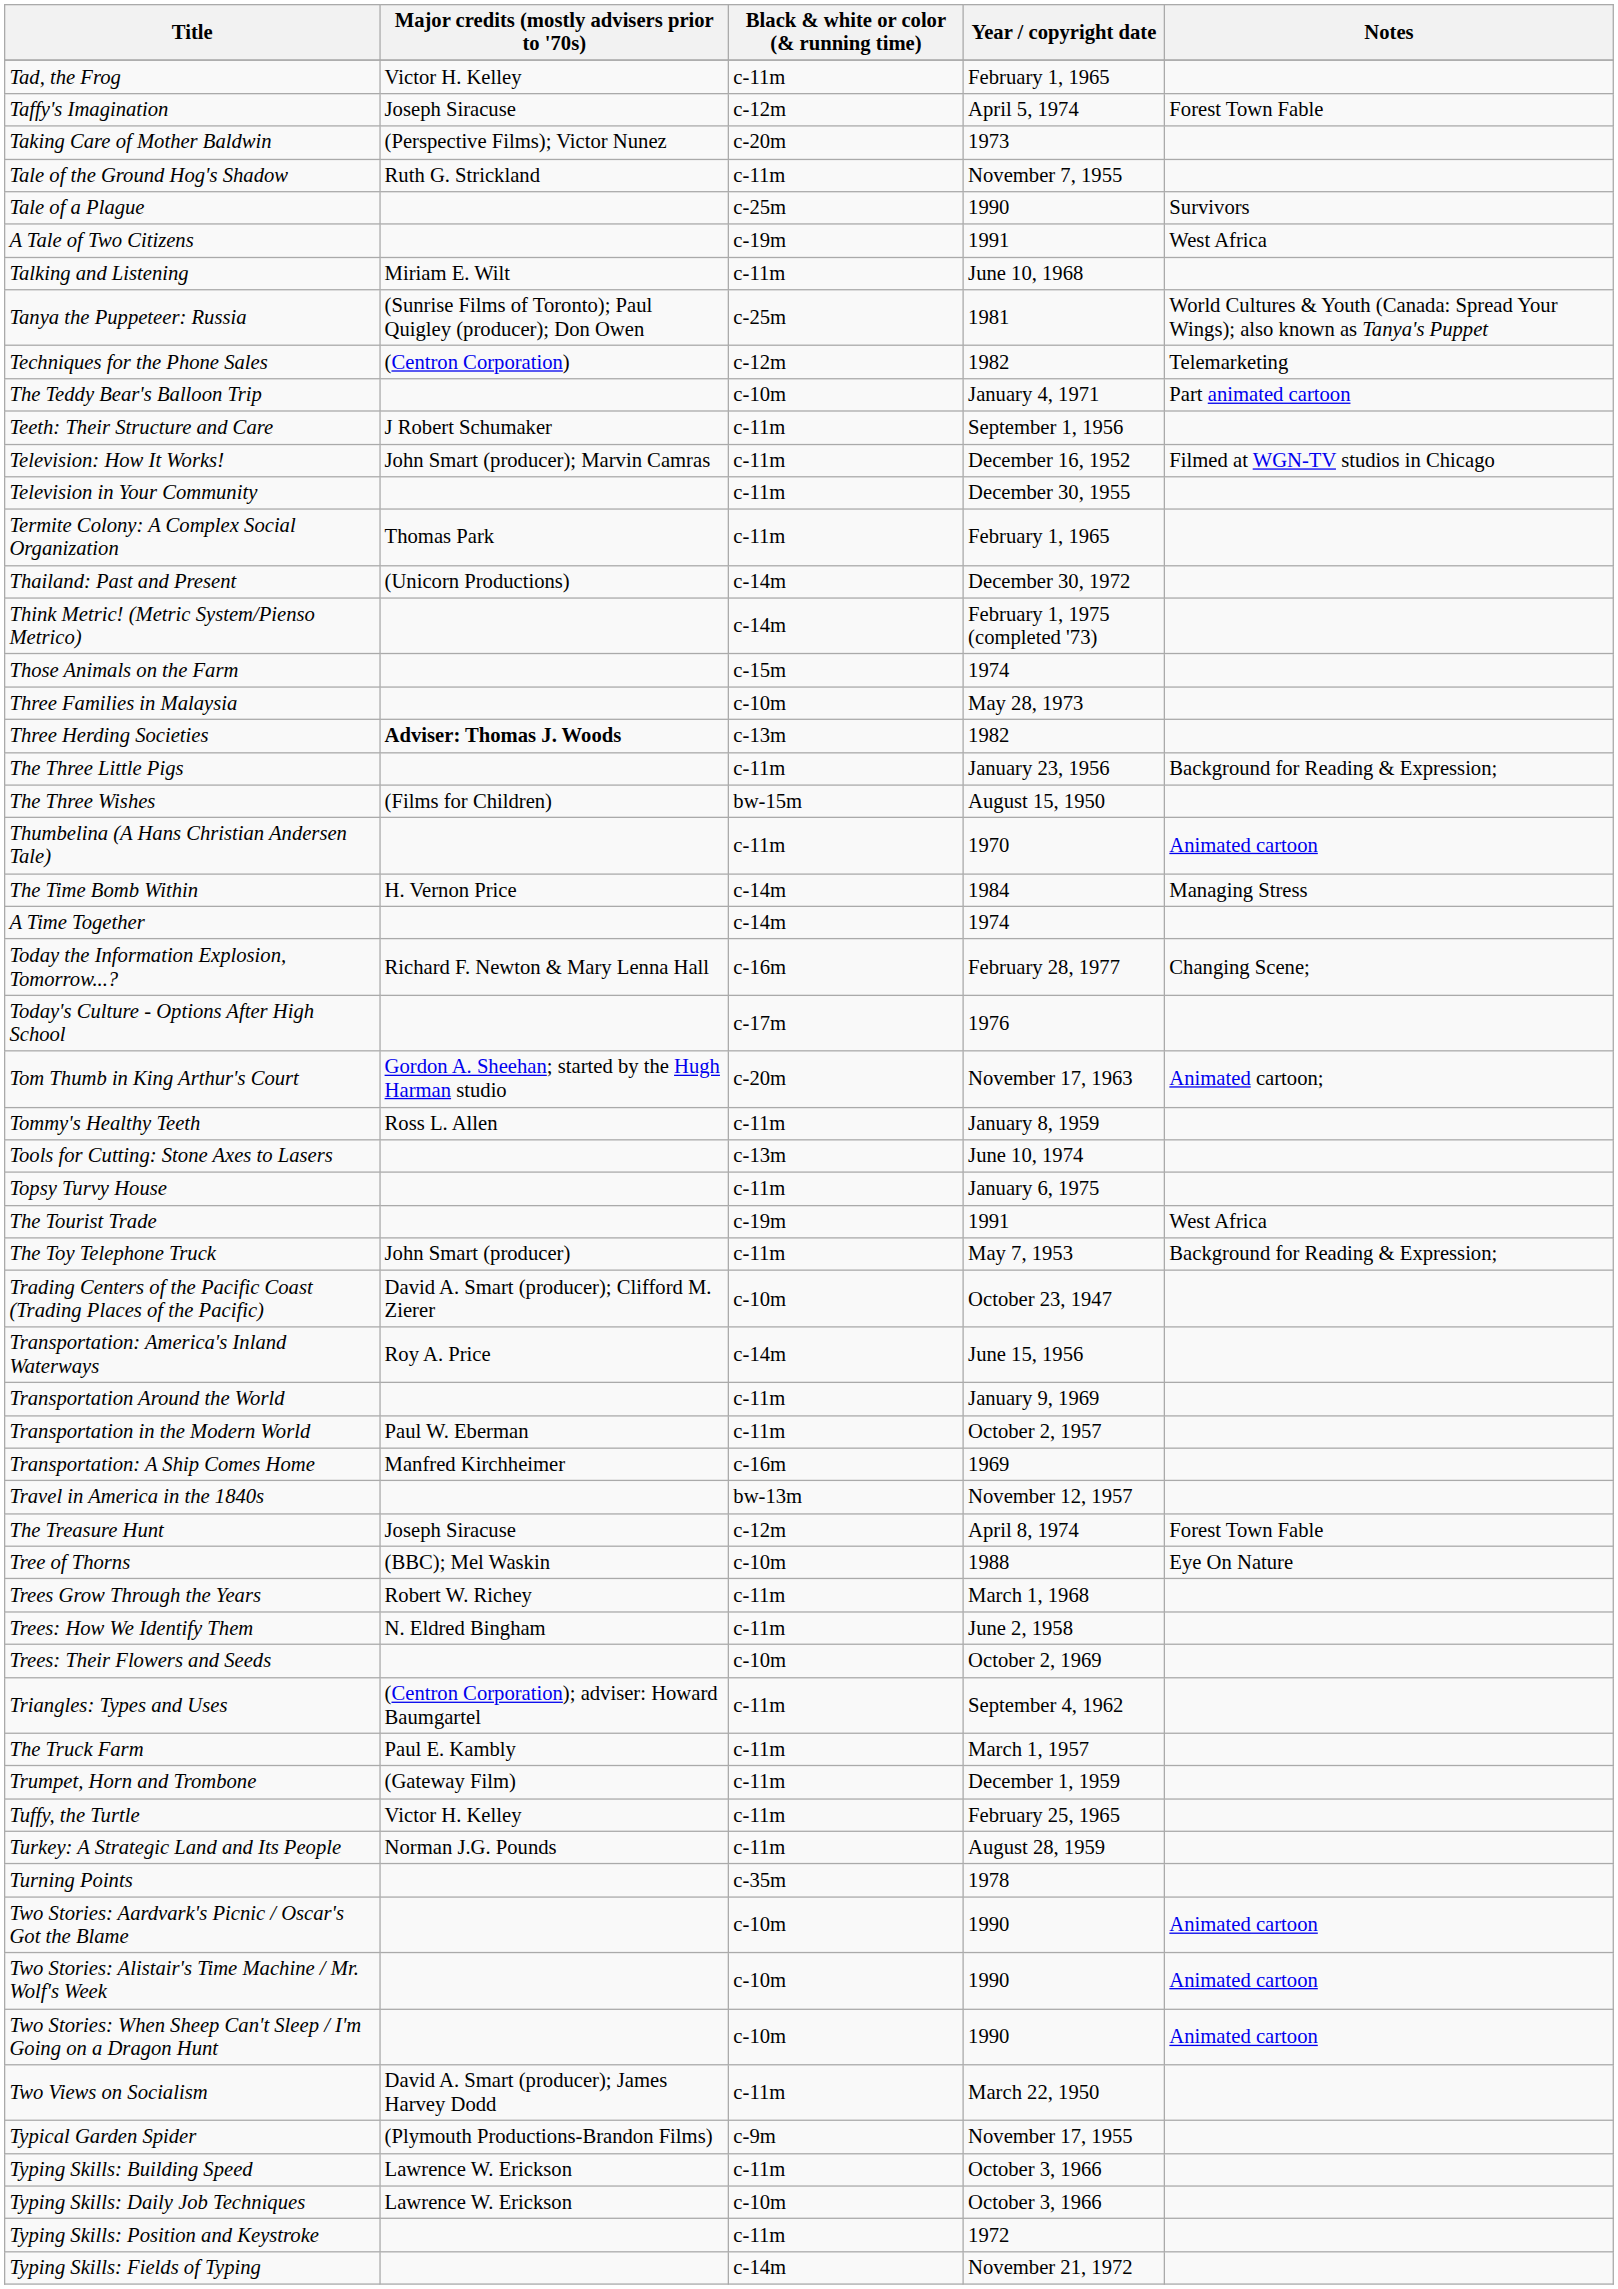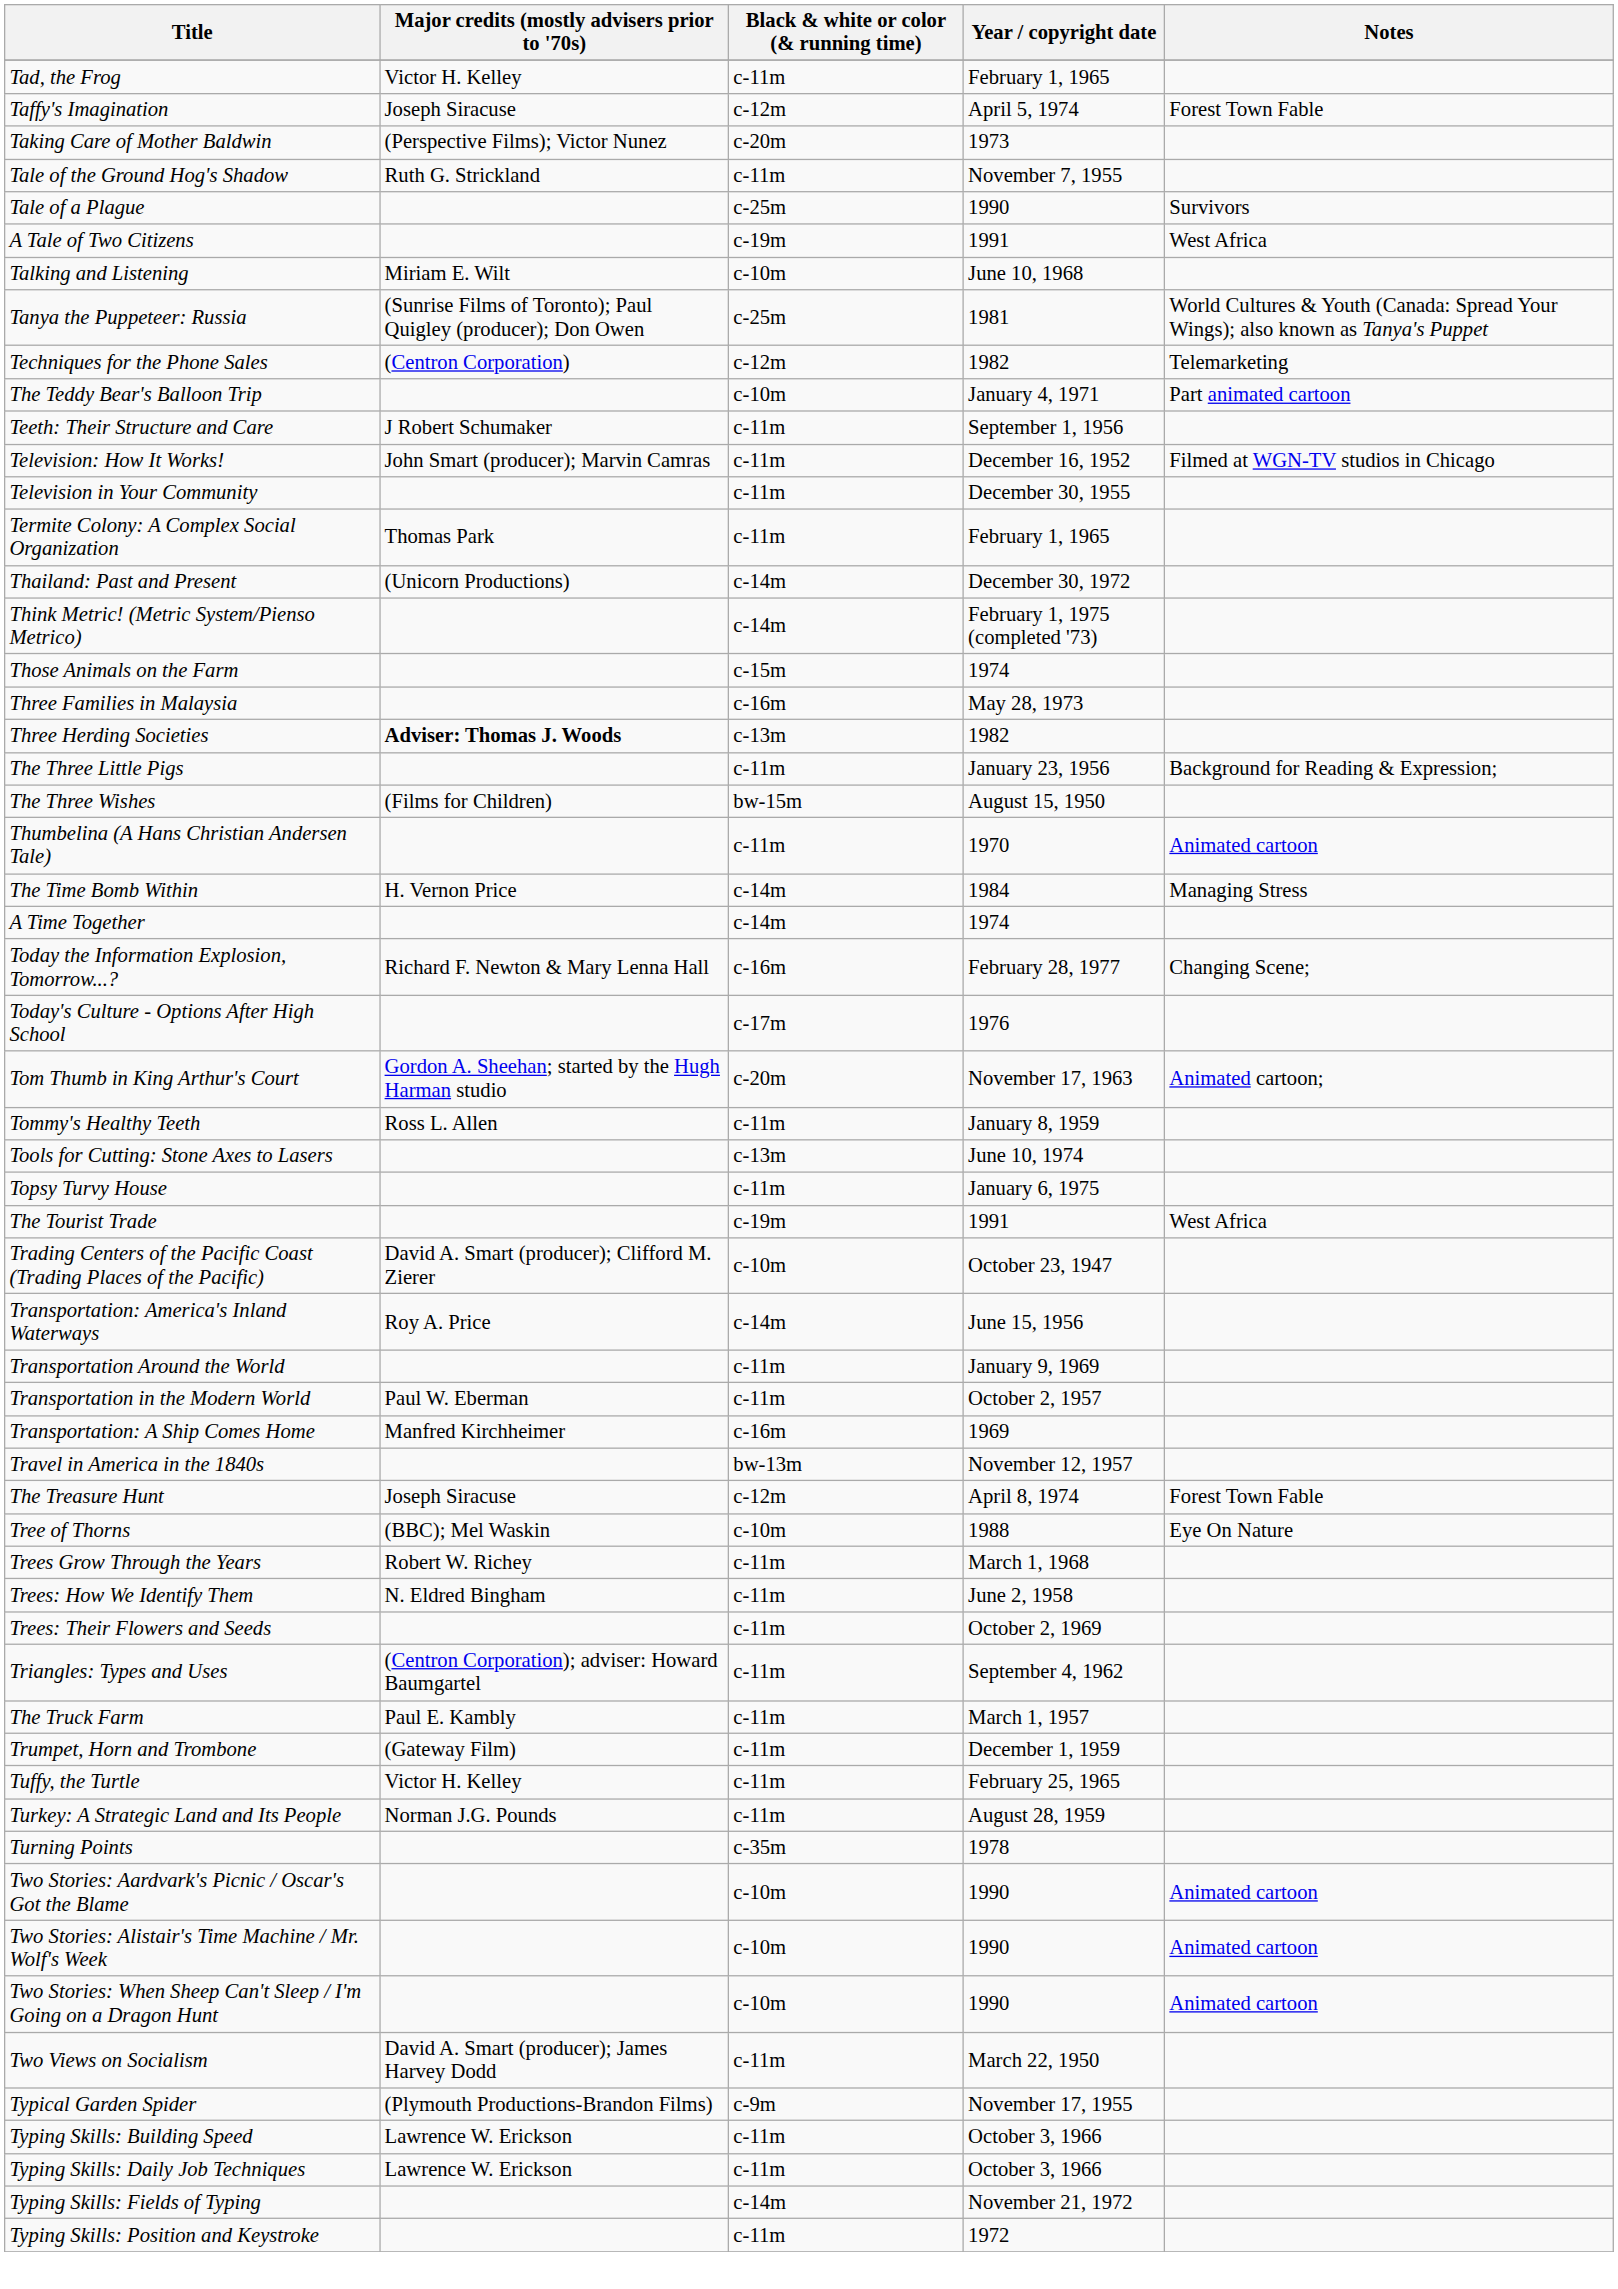Talking and Listening | Black & white or color (& running time): c-11m -> c-10m
Three Families in Malaysia | Black & white or color (& running time): c-10m -> c-16m
- row: The Toy Telephone Truck | John Smart (producer) | c-11m | May 7, 1953 | Background for Reading & Expression;
Trees: Their Flowers and Seeds | Black & white or color (& running time): c-10m -> c-11m
Typing Skills: Daily Job Techniques | Black & white or color (& running time): c-10m -> c-11m
rows swapped: Typing Skills: Fields of Typing <-> Typing Skills: Position and Keystroke
